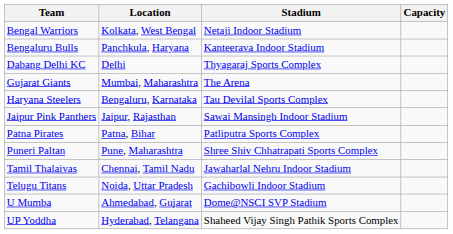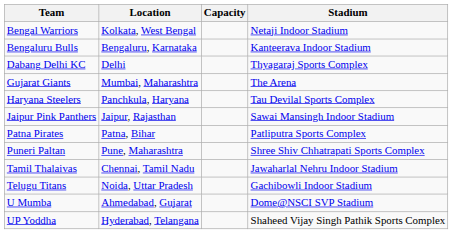columns swapped: Stadium <-> Capacity
Bengaluru Bulls | Location: Panchkula, Haryana -> Bengaluru, Karnataka
Haryana Steelers | Location: Bengaluru, Karnataka -> Panchkula, Haryana
